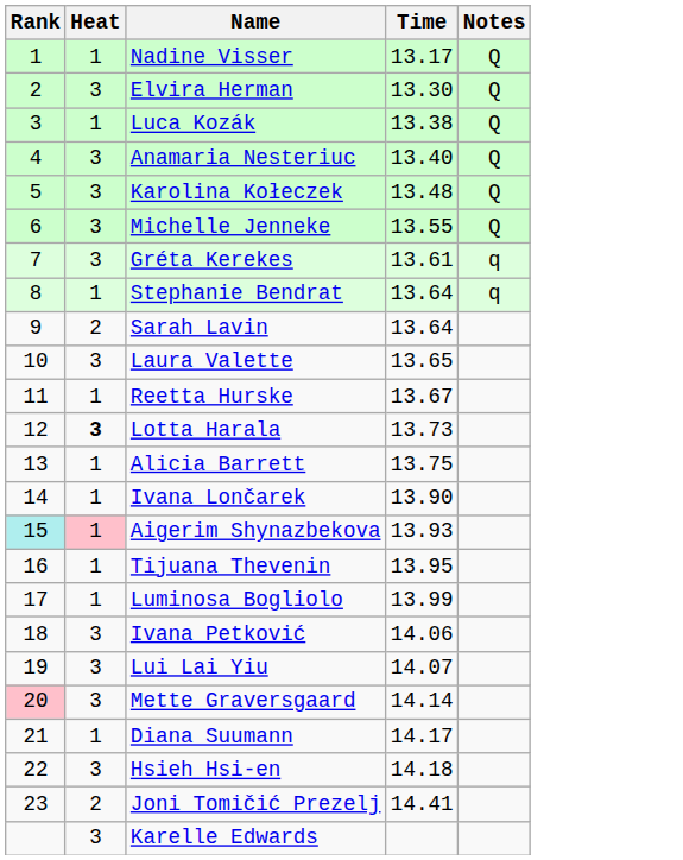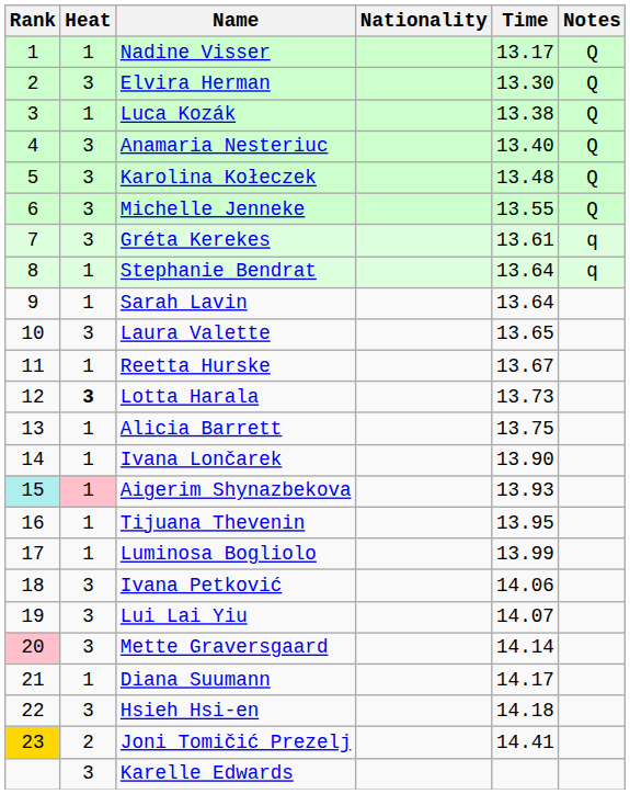+ column: Nationality
Sarah Lavin | Heat: 2 -> 1
Joni Tomičić Prezelj | Rank: no background -> gold background
